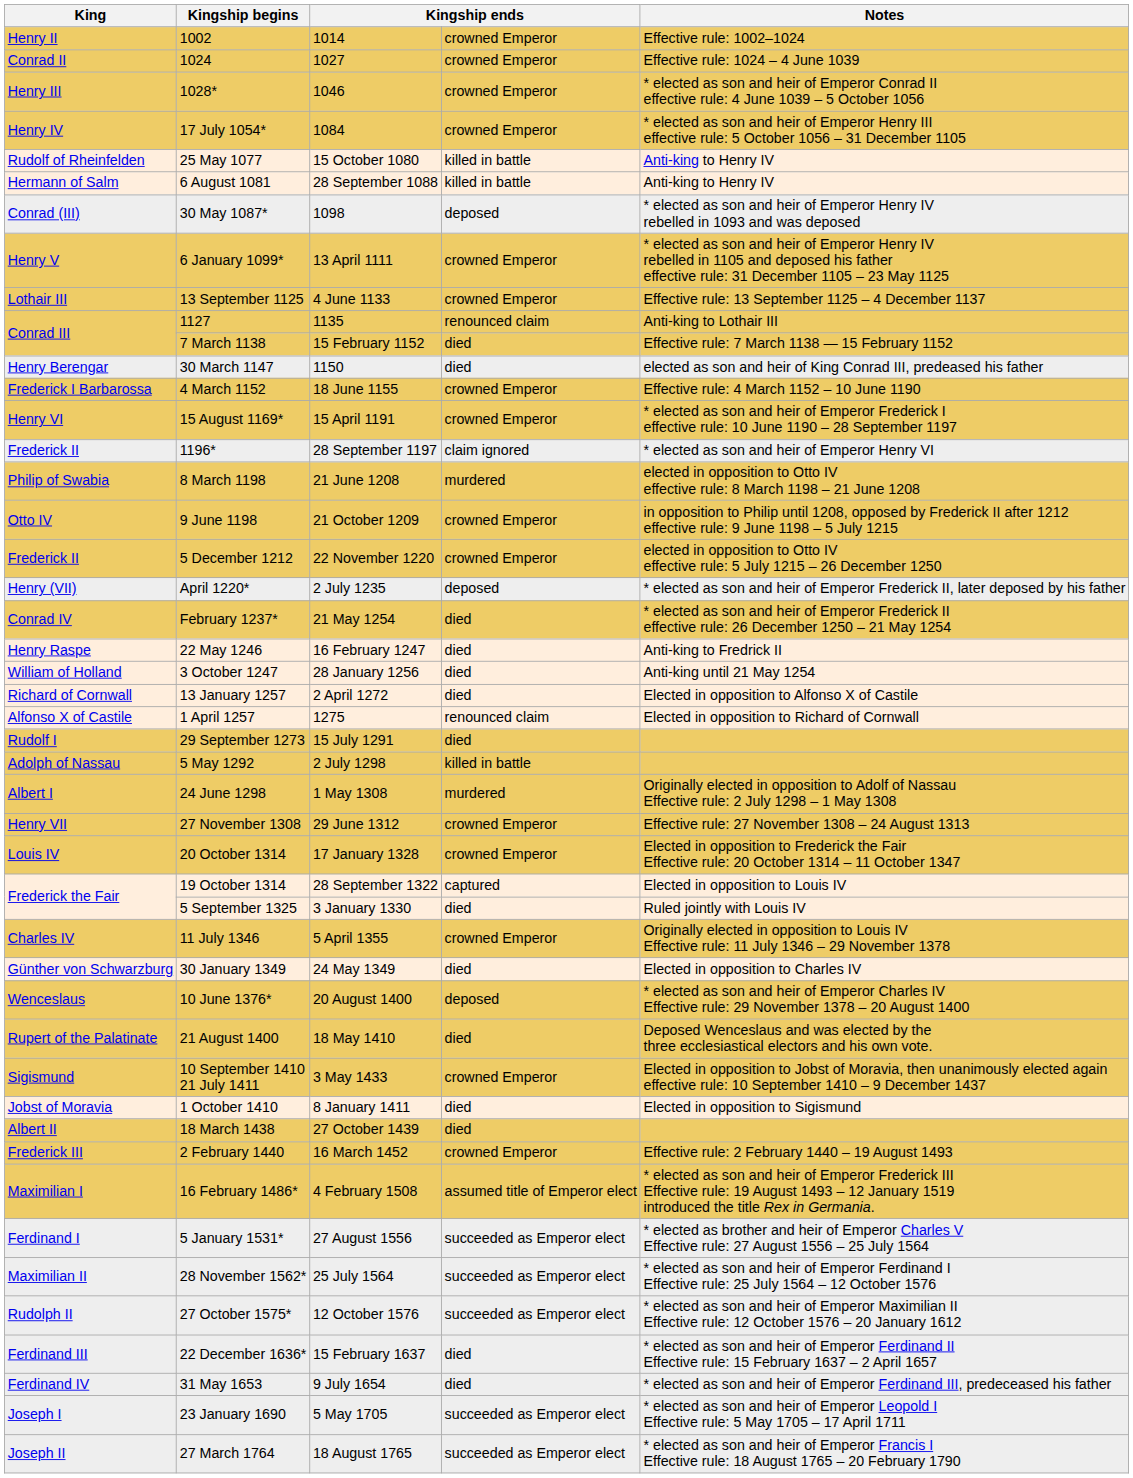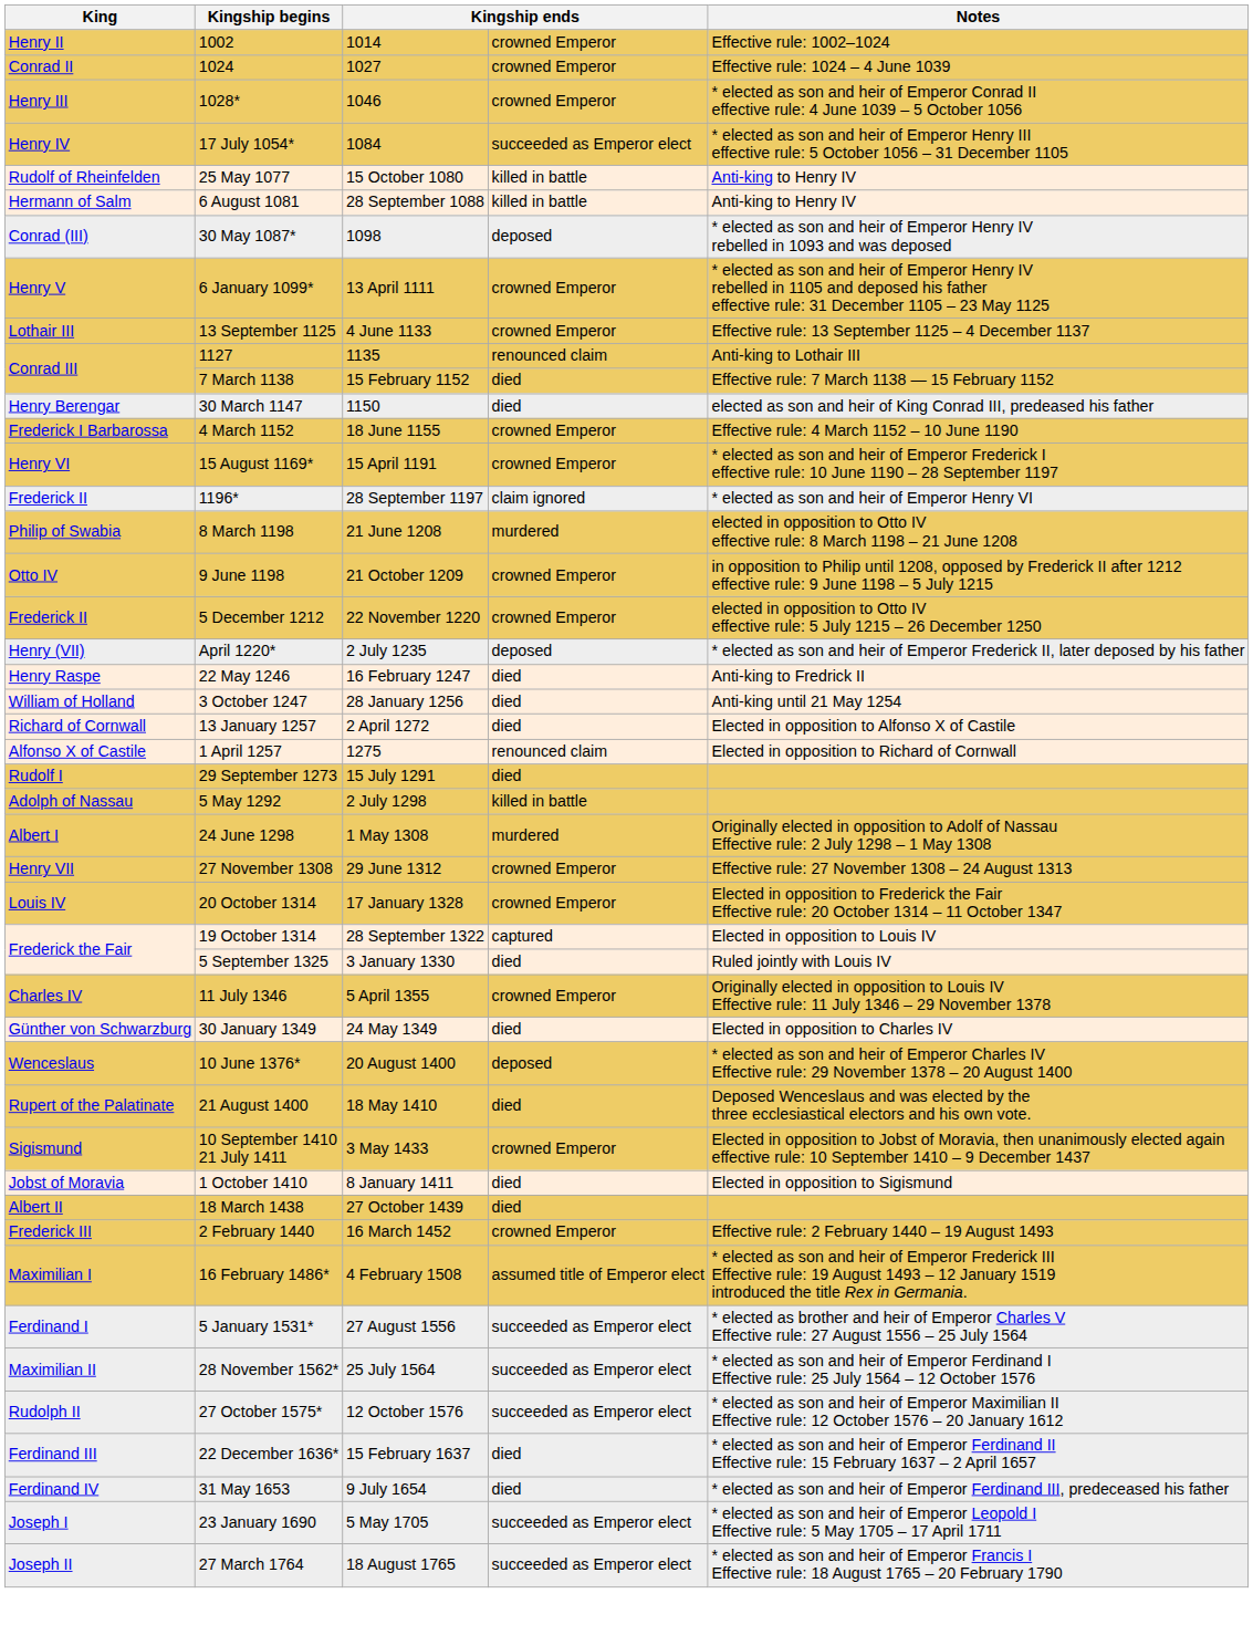17 July 1054* | column 4: crowned Emperor -> succeeded as Emperor elect
- row: Conrad IV | February 1237* | 21 May 1254 | died | * elected as son and heir of Emperor Frederick II effective rule: 26 December 1250 – 21 May 1254
